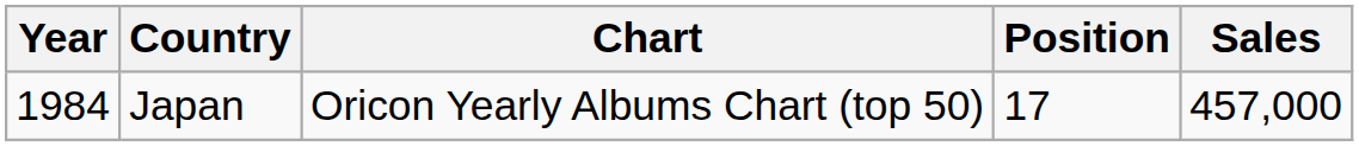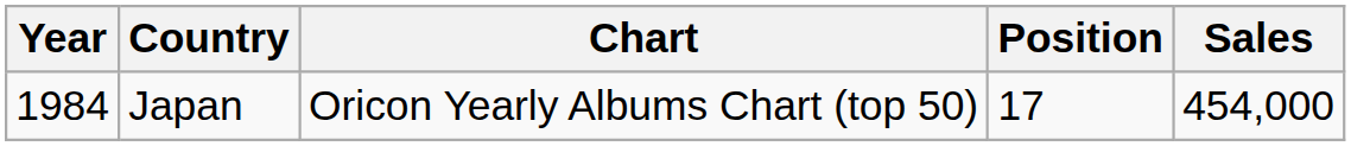Japan | Sales: 457,000 -> 454,000
